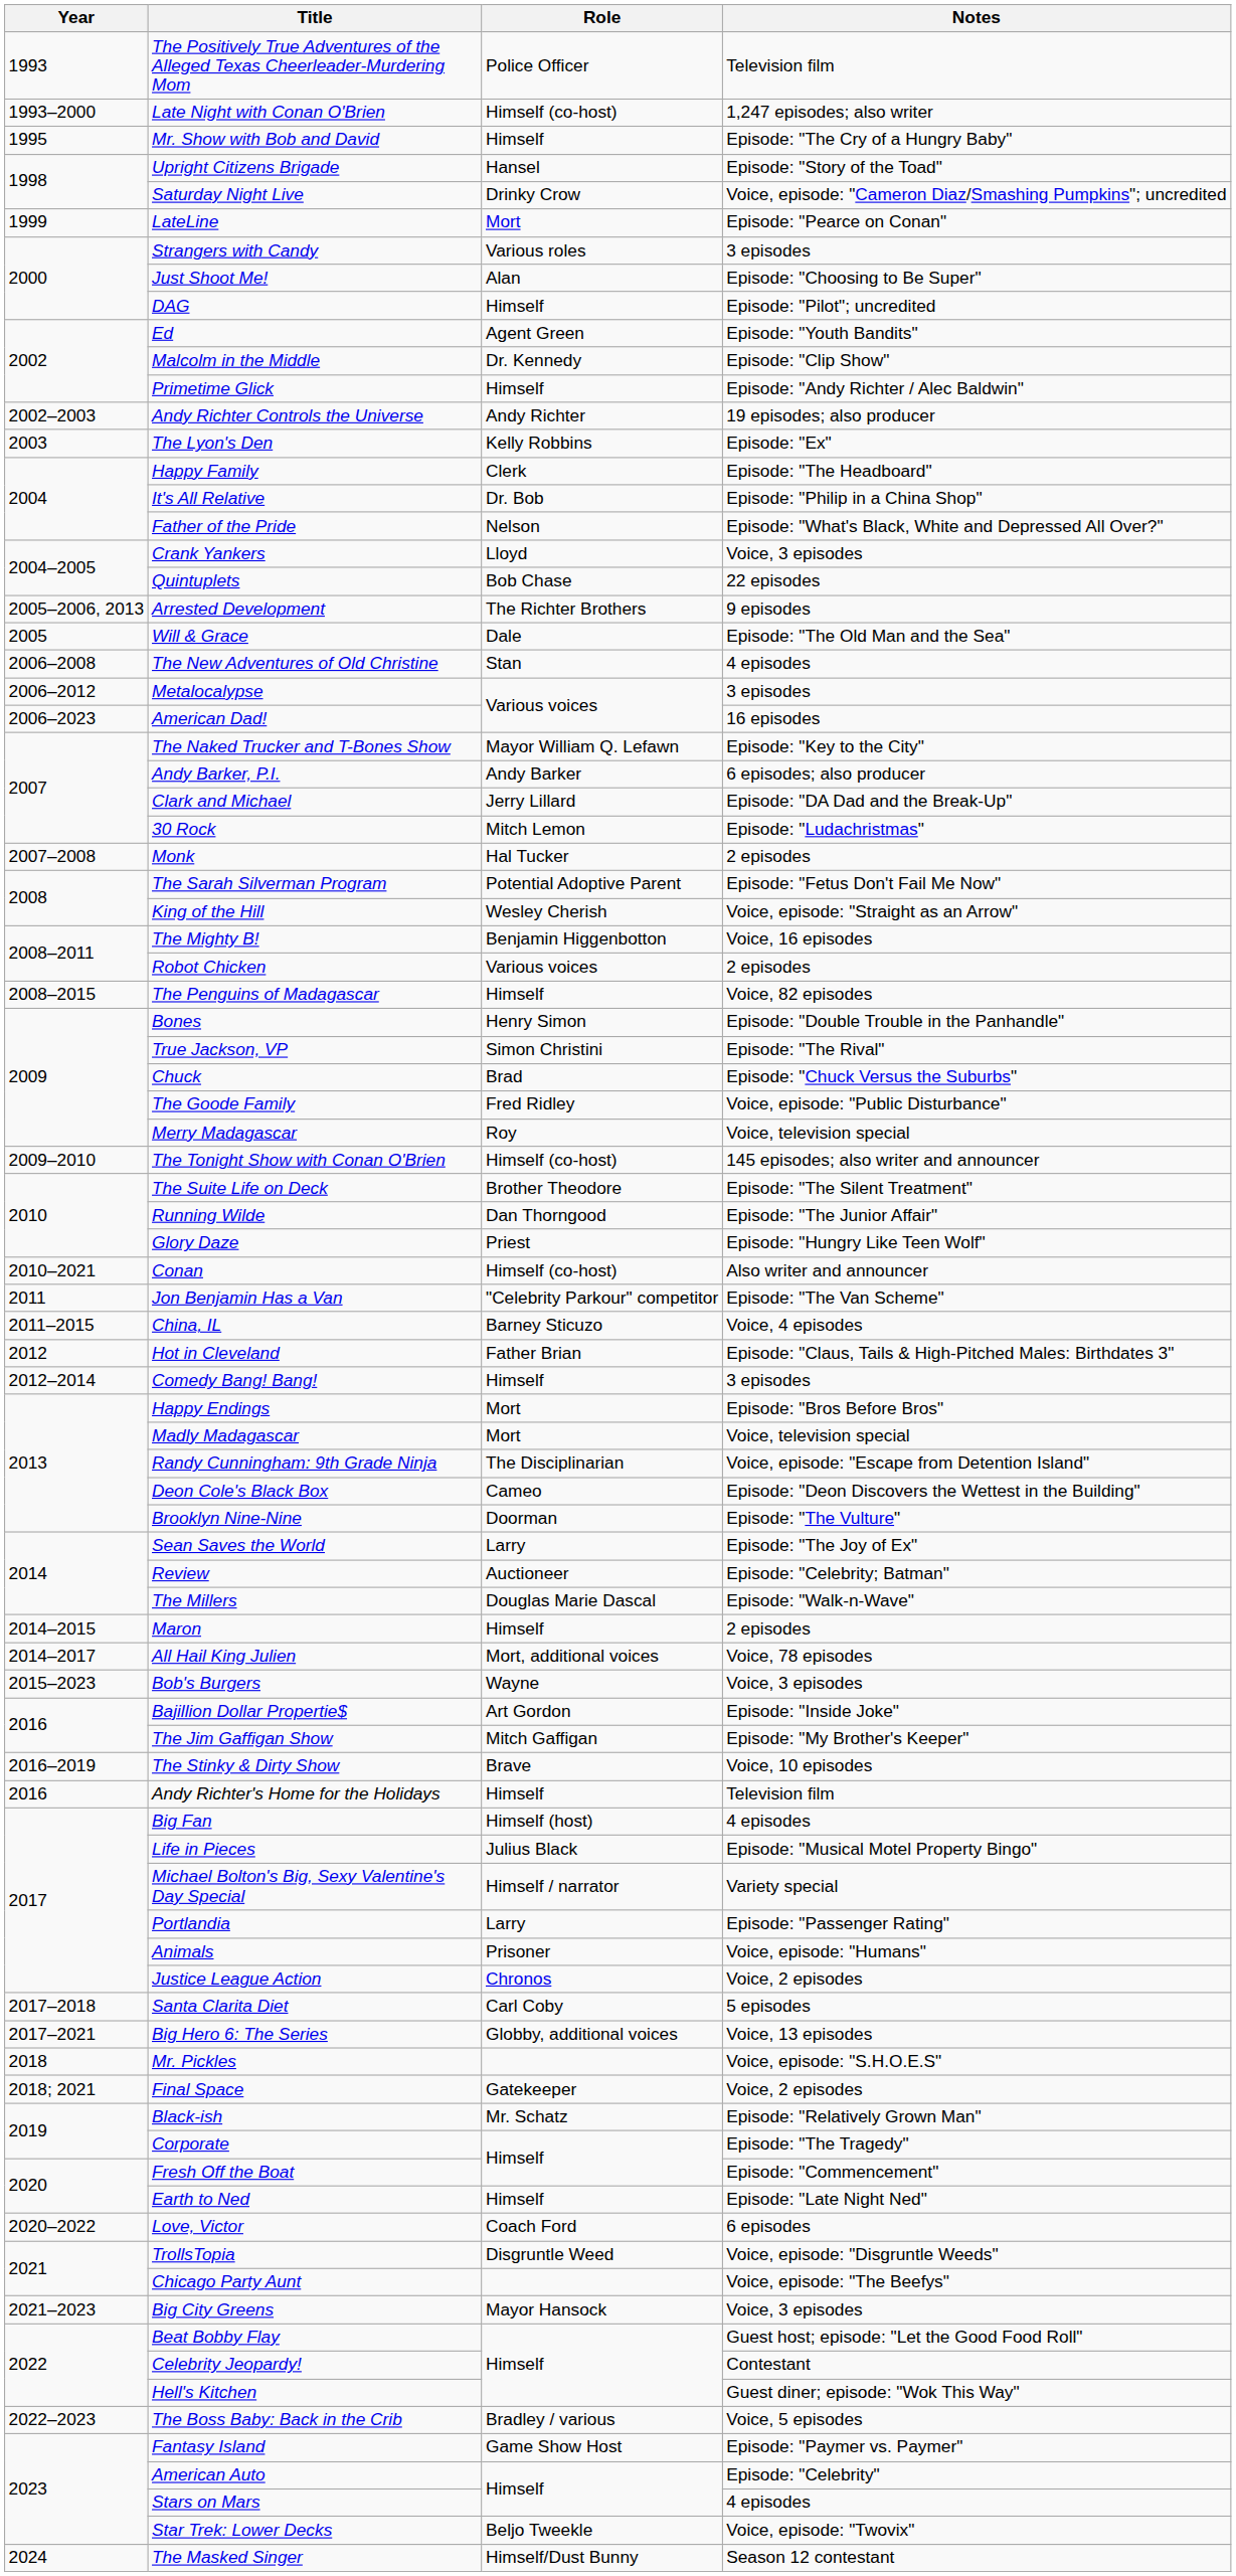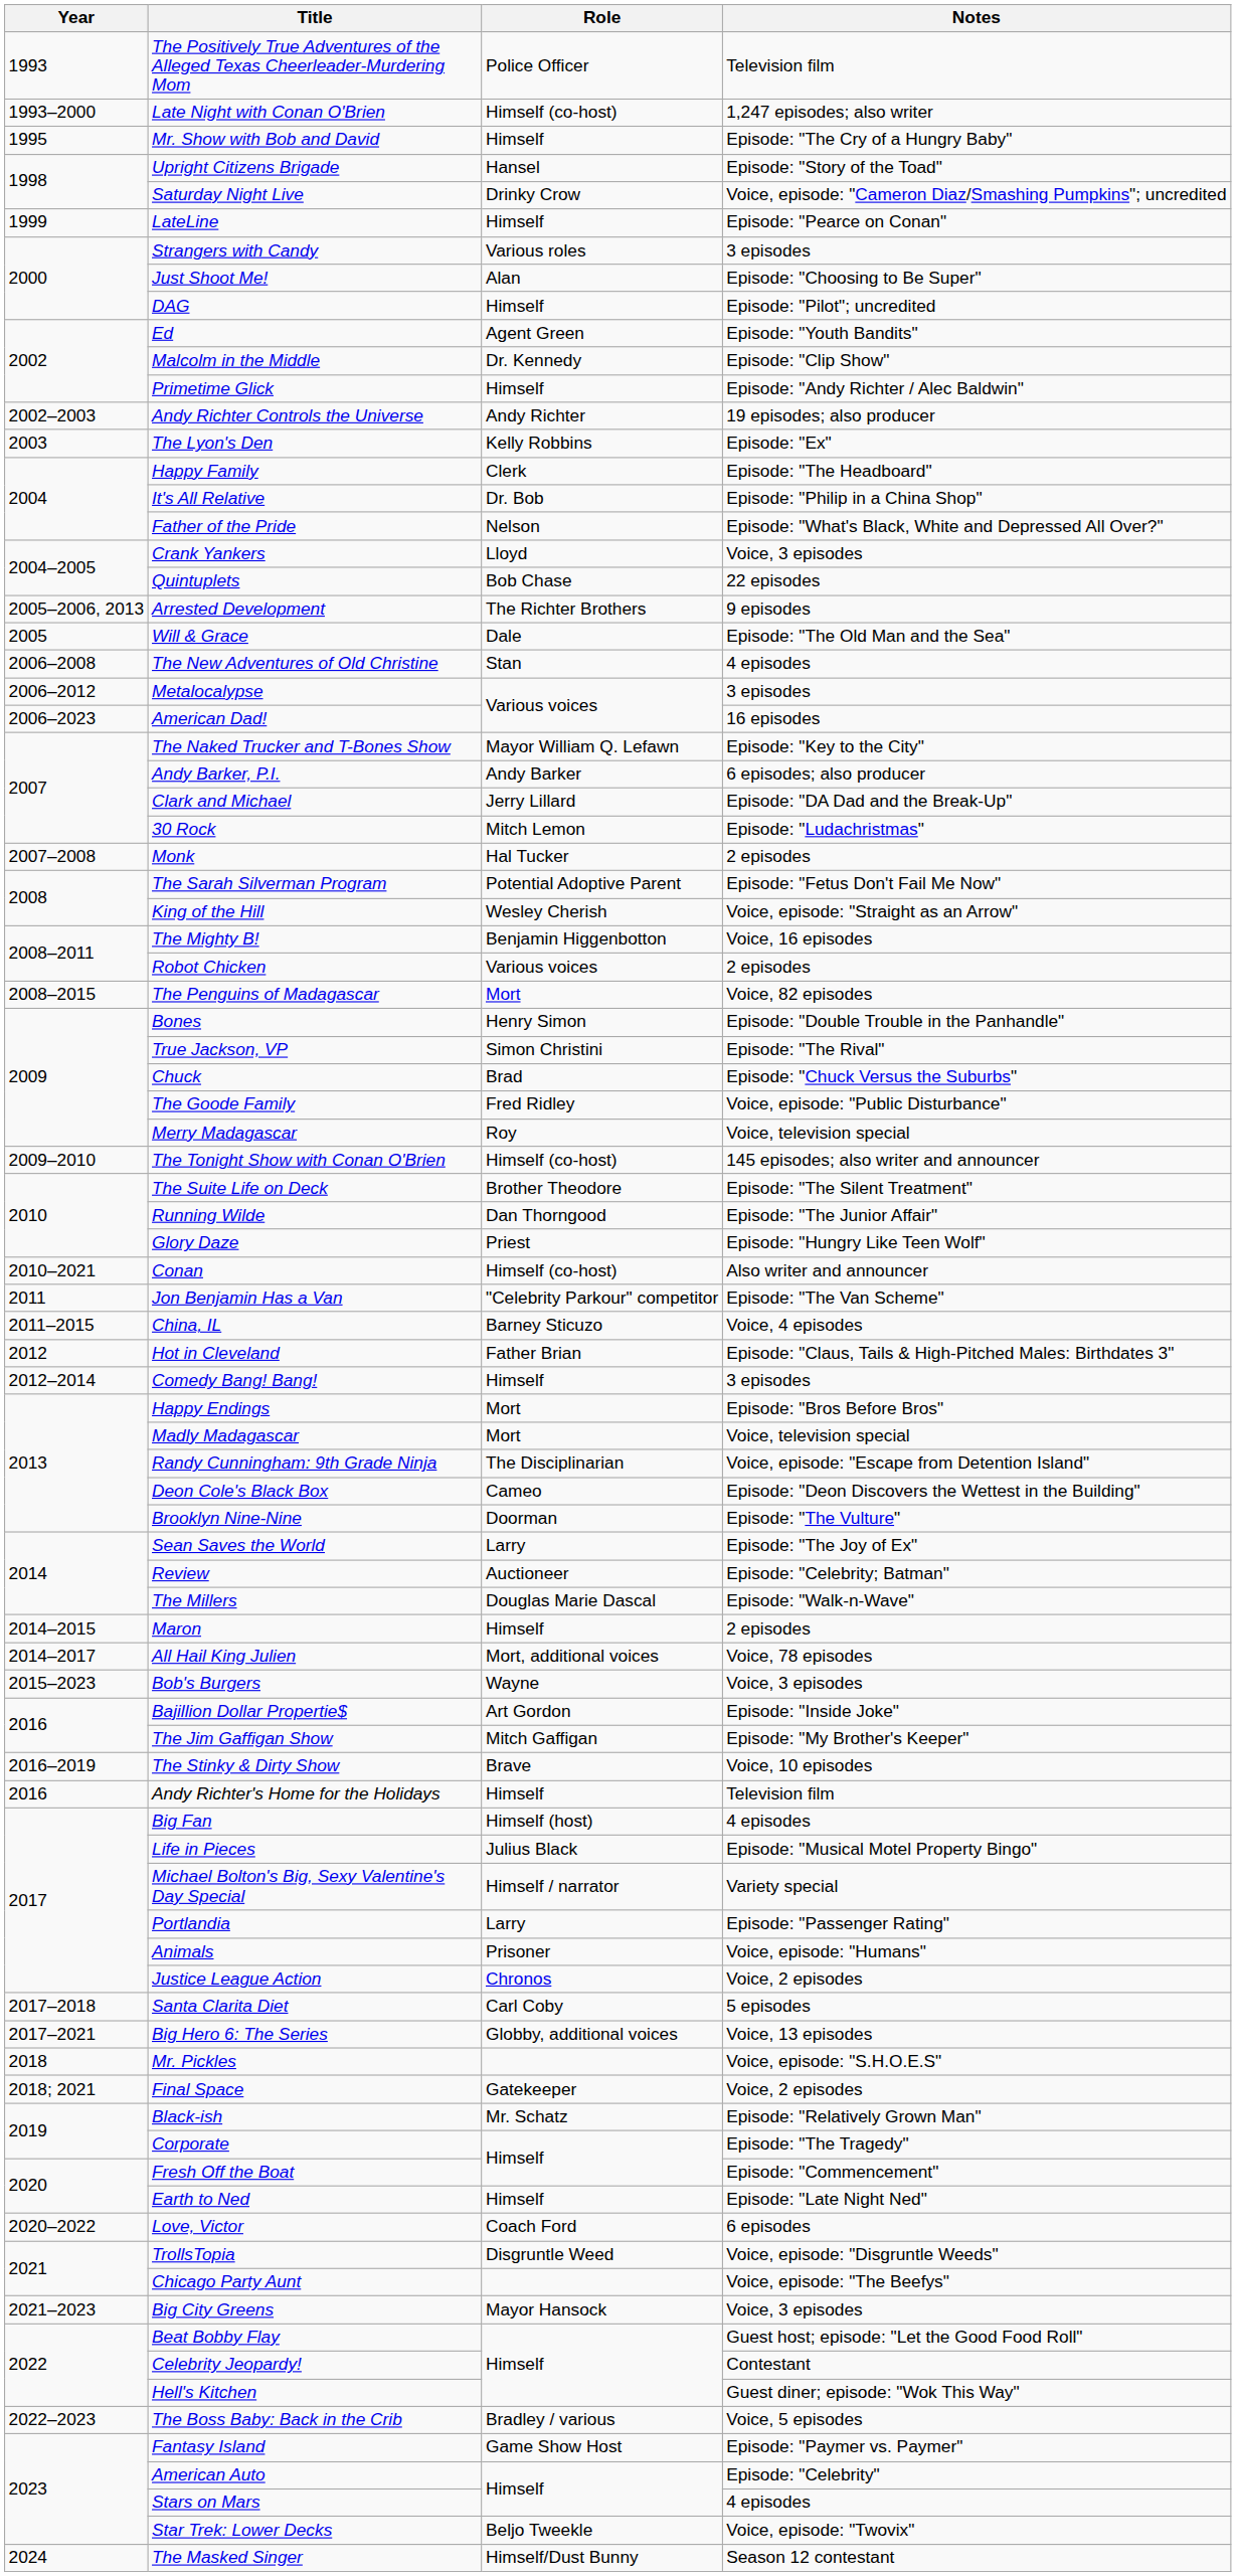LateLine | Role: Mort -> Himself
The Penguins of Madagascar | Role: Himself -> Mort
